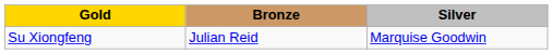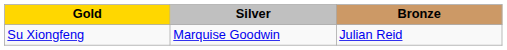columns swapped: Silver <-> Bronze
